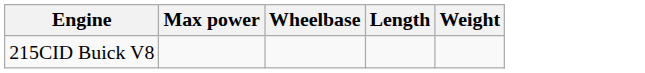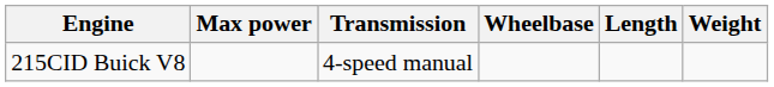+ column: Transmission | 4-speed manual
